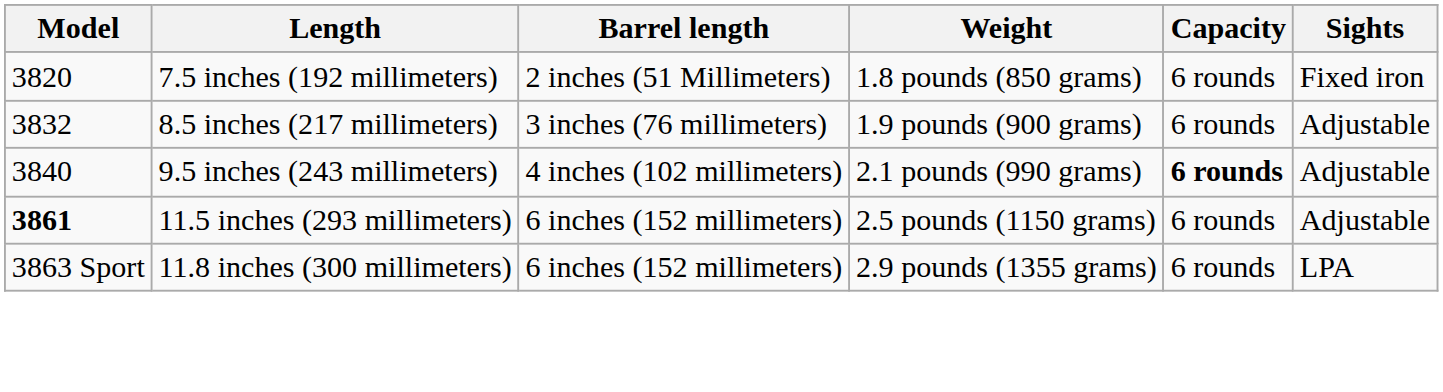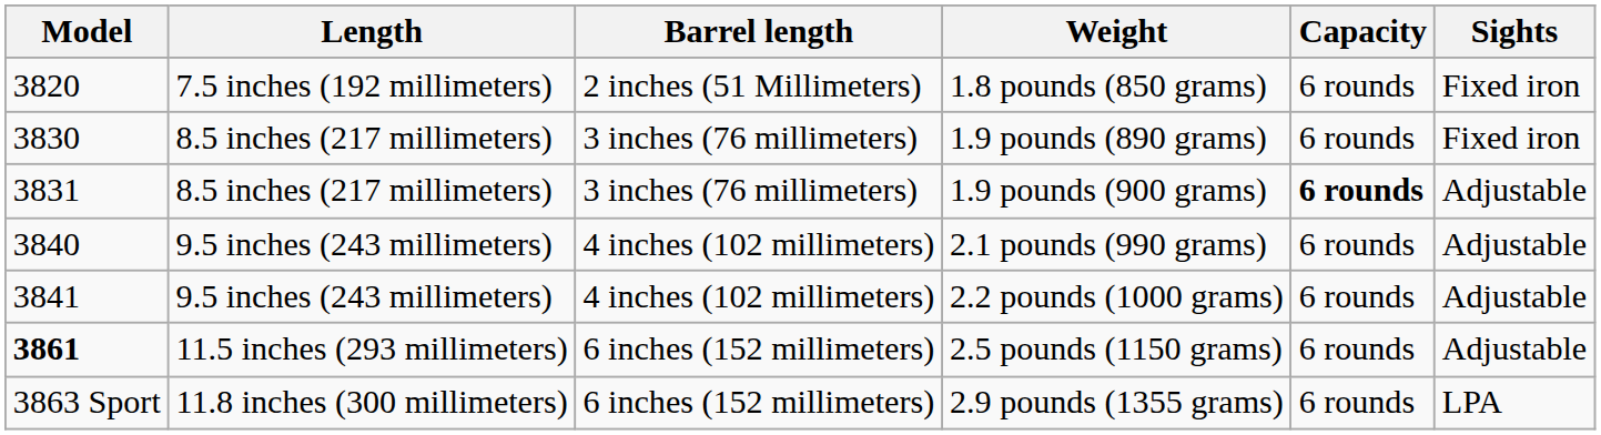+ row: 3830 | 8.5 inches (217 millimeters) | 3 inches (76 millimeters) | 1.9 pounds (890 grams) | 6 rounds | Fixed iron
1.9 pounds (900 grams) | Model: 3832 -> 3831
1.9 pounds (900 grams) | Capacity: normal -> bold
2.1 pounds (990 grams) | Capacity: bold -> normal
+ row: 3841 | 9.5 inches (243 millimeters) | 4 inches (102 millimeters) | 2.2 pounds (1000 grams) | 6 rounds | Adjustable
